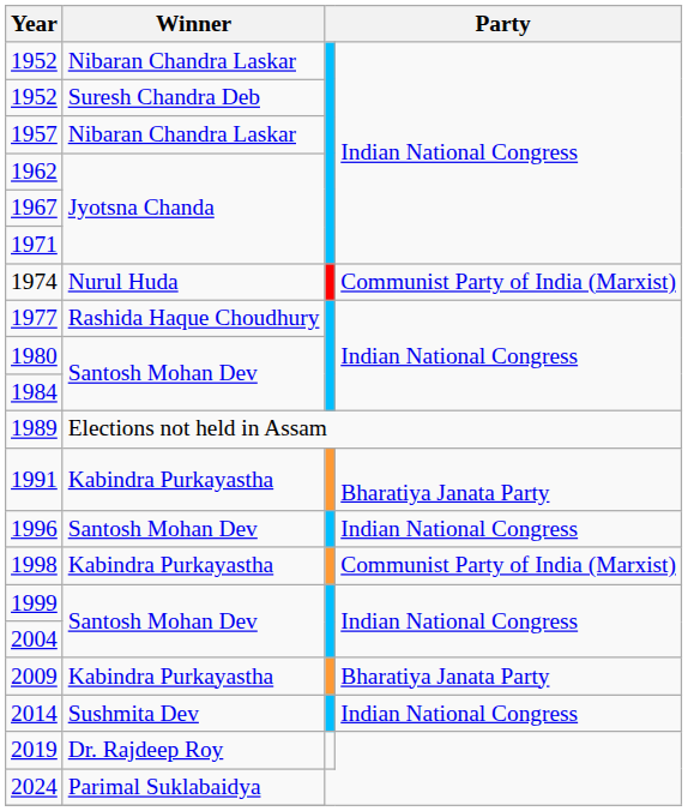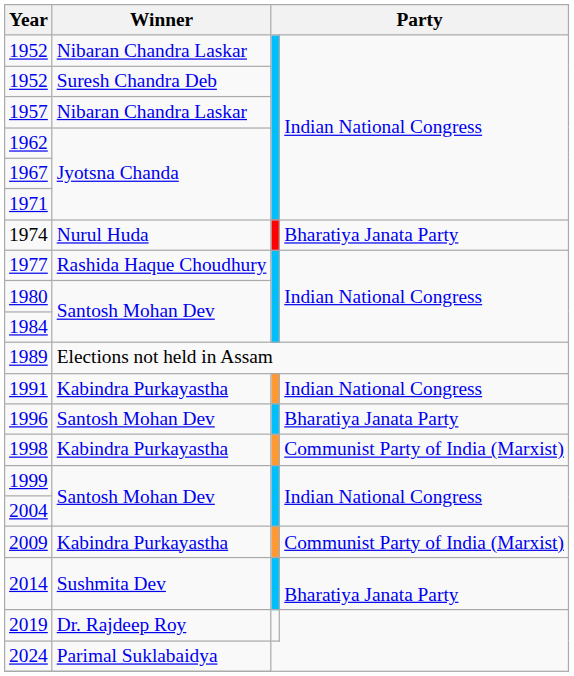1974 | column 4: Communist Party of India (Marxist) -> Bharatiya Janata Party
1991 | column 4: Bharatiya Janata Party -> Indian National Congress
1996 | column 4: Indian National Congress -> Bharatiya Janata Party
2009 | column 4: Bharatiya Janata Party -> Communist Party of India (Marxist)
2014 | column 4: Indian National Congress -> Bharatiya Janata Party
